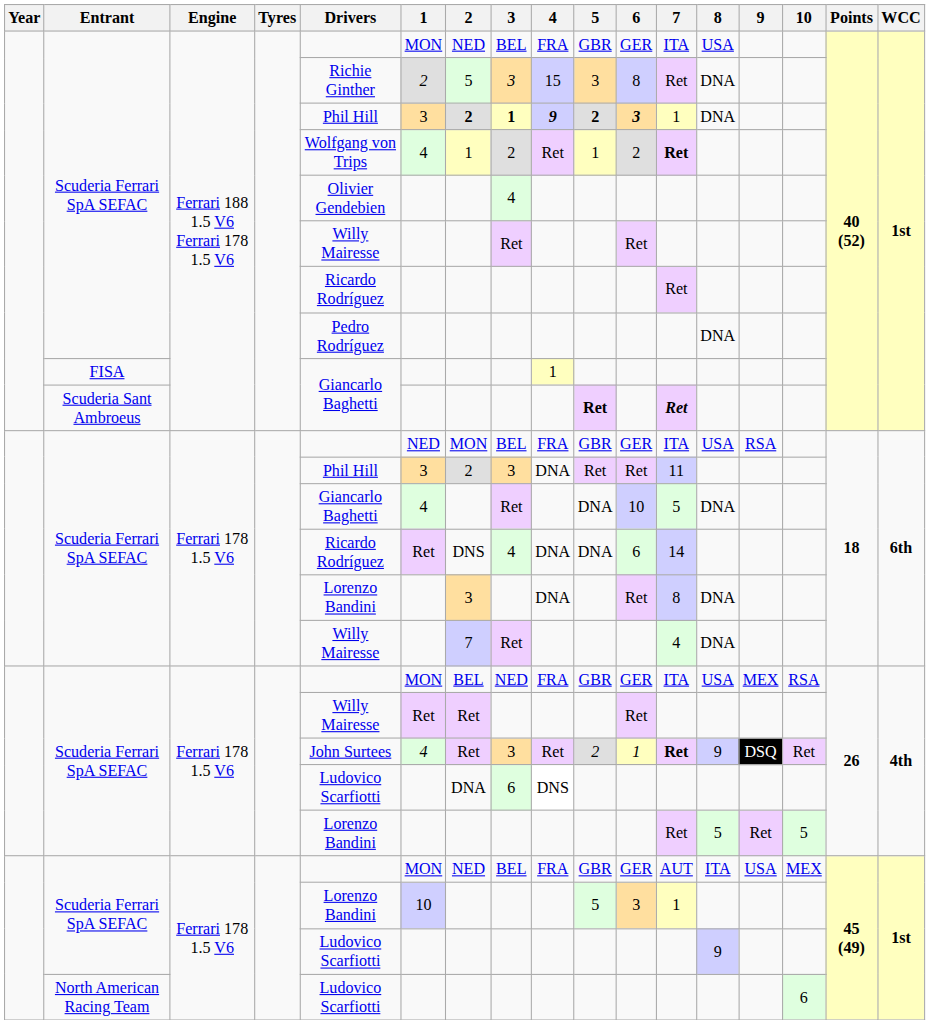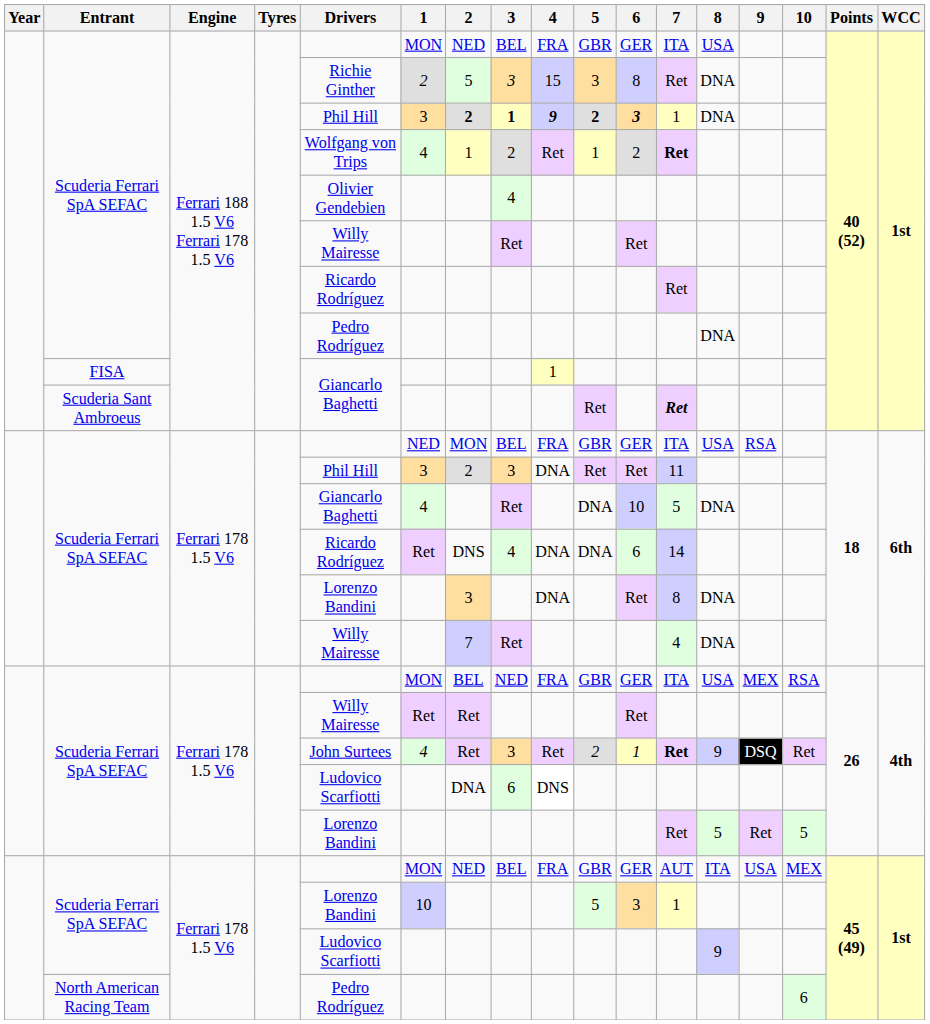Scuderia Sant Ambroeus | 5: bold -> normal
North American Racing Team | Drivers: Ludovico Scarfiotti -> Pedro Rodríguez
